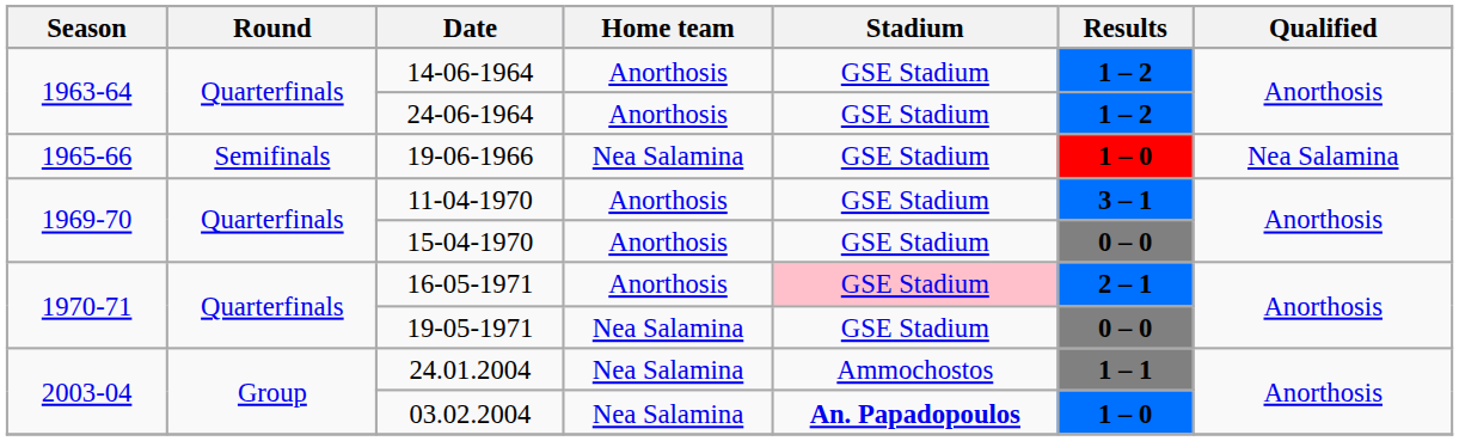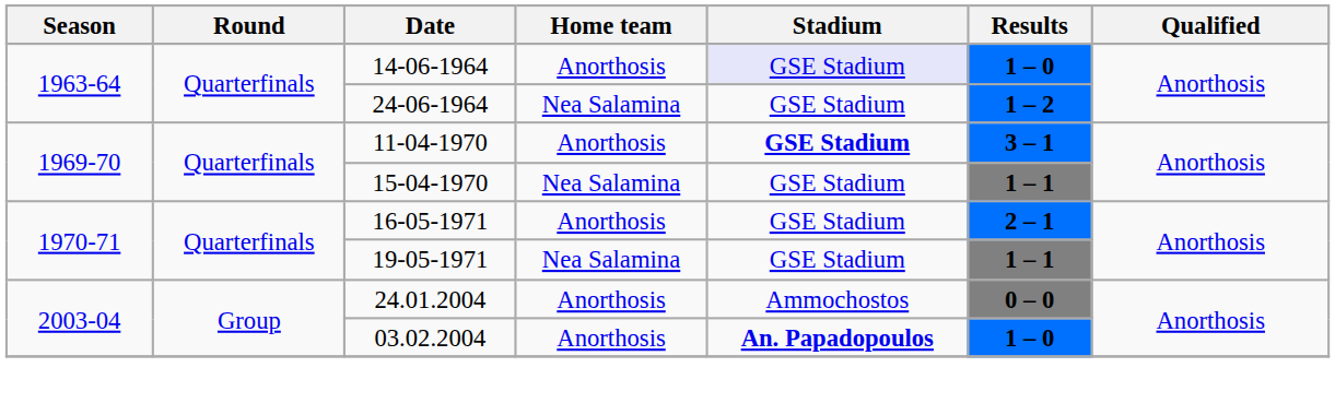14-06-1964 | Stadium: no background -> lavender background
14-06-1964 | Results: 1 – 2 -> 1 – 0
24-06-1964 | Home team: Anorthosis -> Nea Salamina
- row: 1965-66 | Semifinals | 19-06-1966 | Nea Salamina | GSE Stadium | 1 – 0 | Nea Salamina
11-04-1970 | Stadium: normal -> bold
15-04-1970 | Home team: Anorthosis -> Nea Salamina
15-04-1970 | Results: 0 – 0 -> 1 – 1
16-05-1971 | Stadium: pink background -> no background
19-05-1971 | Results: 0 – 0 -> 1 – 1
24.01.2004 | Home team: Nea Salamina -> Anorthosis
24.01.2004 | Results: 1 – 1 -> 0 – 0
03.02.2004 | Home team: Nea Salamina -> Anorthosis
